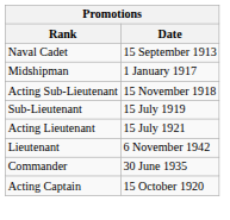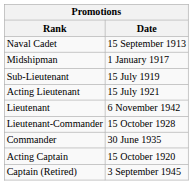- row: Acting Sub-Lieutenant | 15 November 1918
+ row: Lieutenant-Commander | 15 October 1928
+ row: Captain (Retired) | 3 September 1945
